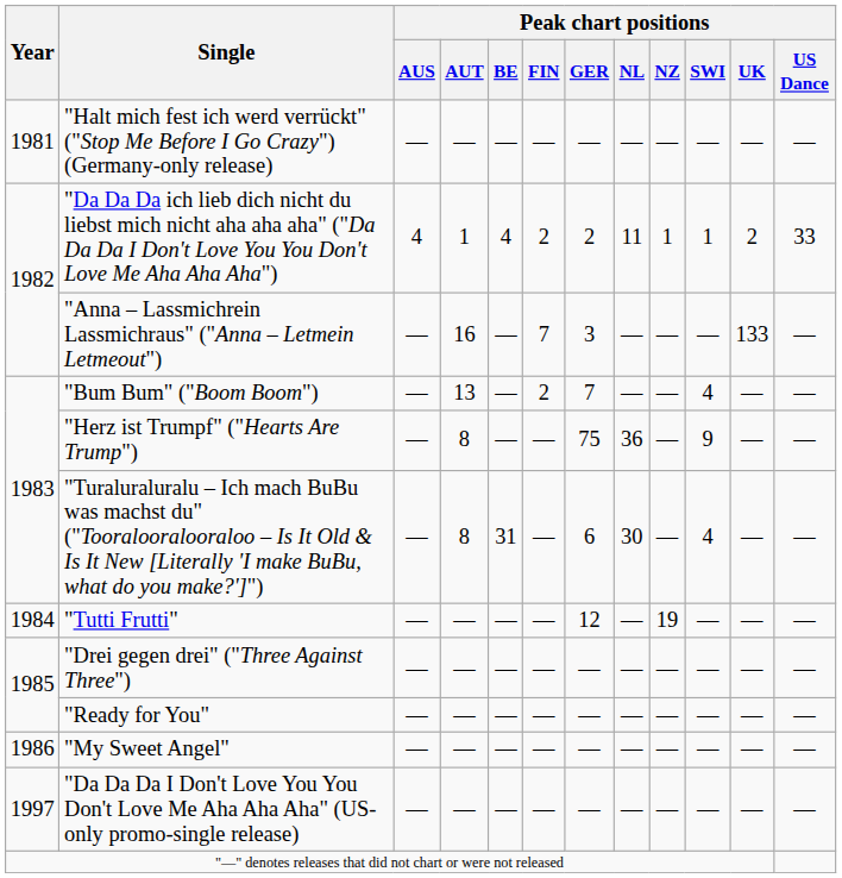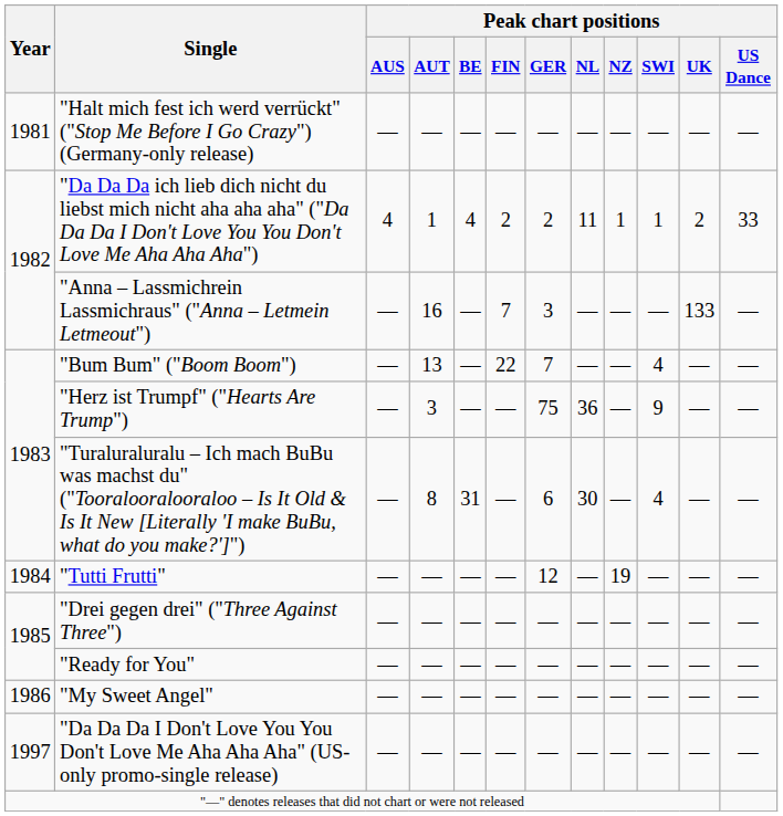"Bum Bum" ("Boom Boom") | Peak chart positions / FIN: 2 -> 22
"Herz ist Trumpf" ("Hearts Are Trump") | Peak chart positions / AUT: 8 -> 3
